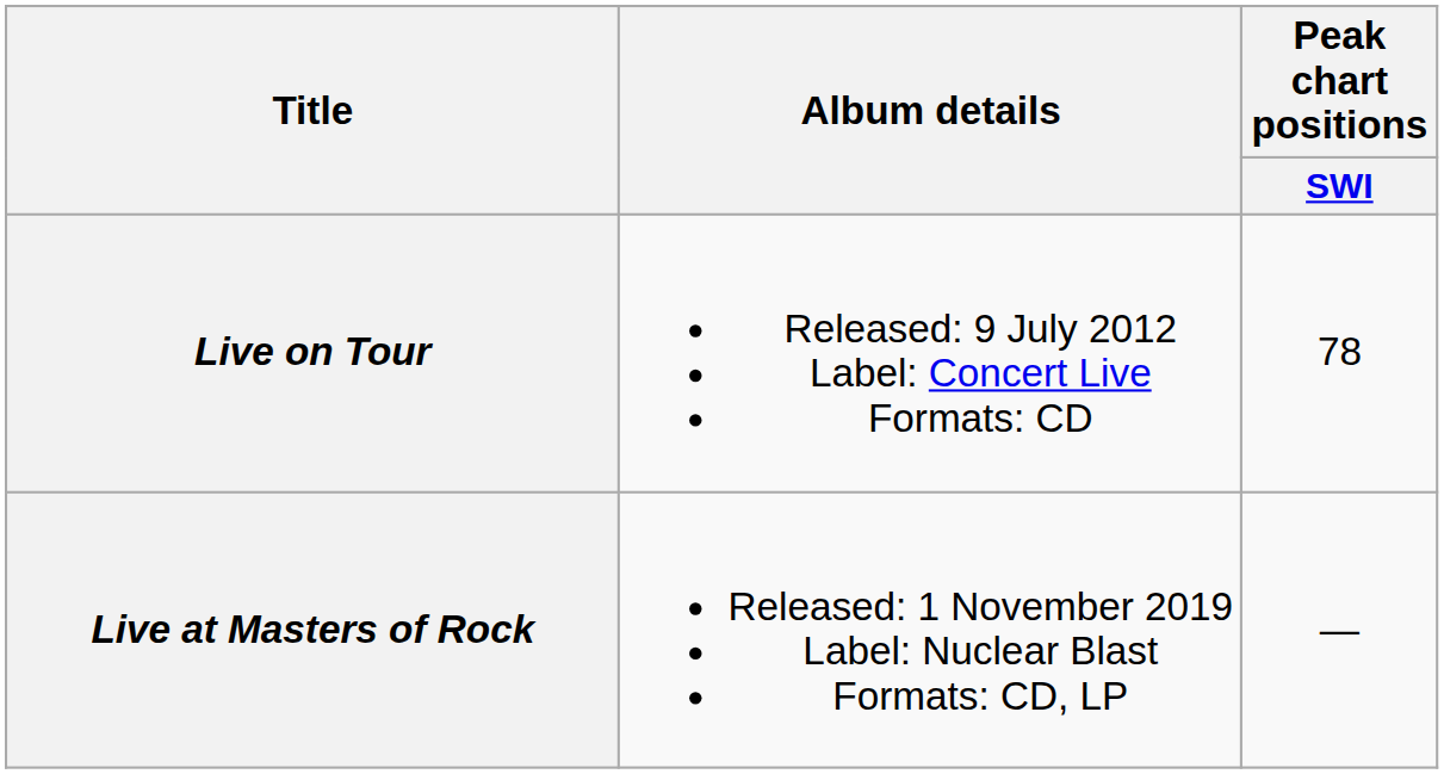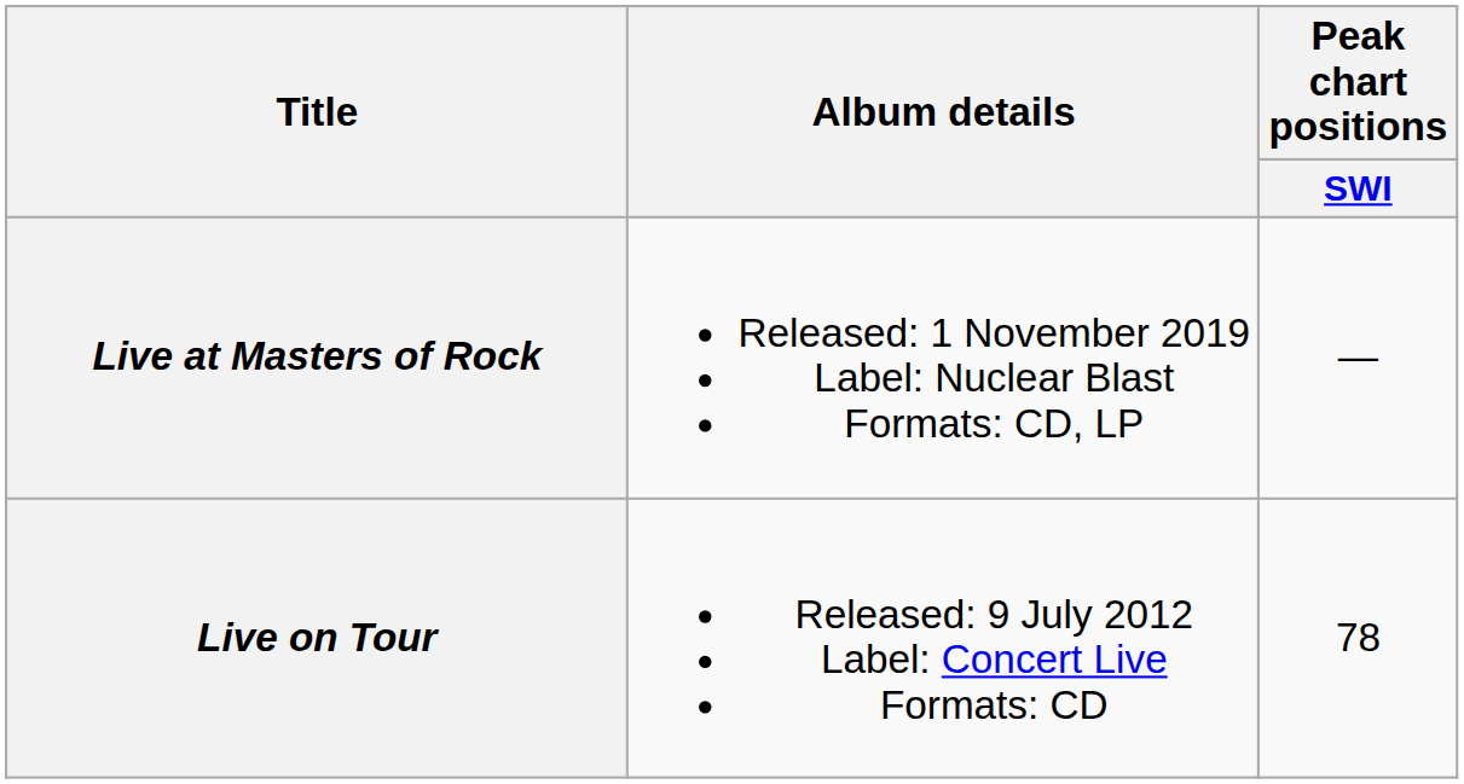rows swapped: Live on Tour <-> Live at Masters of Rock
